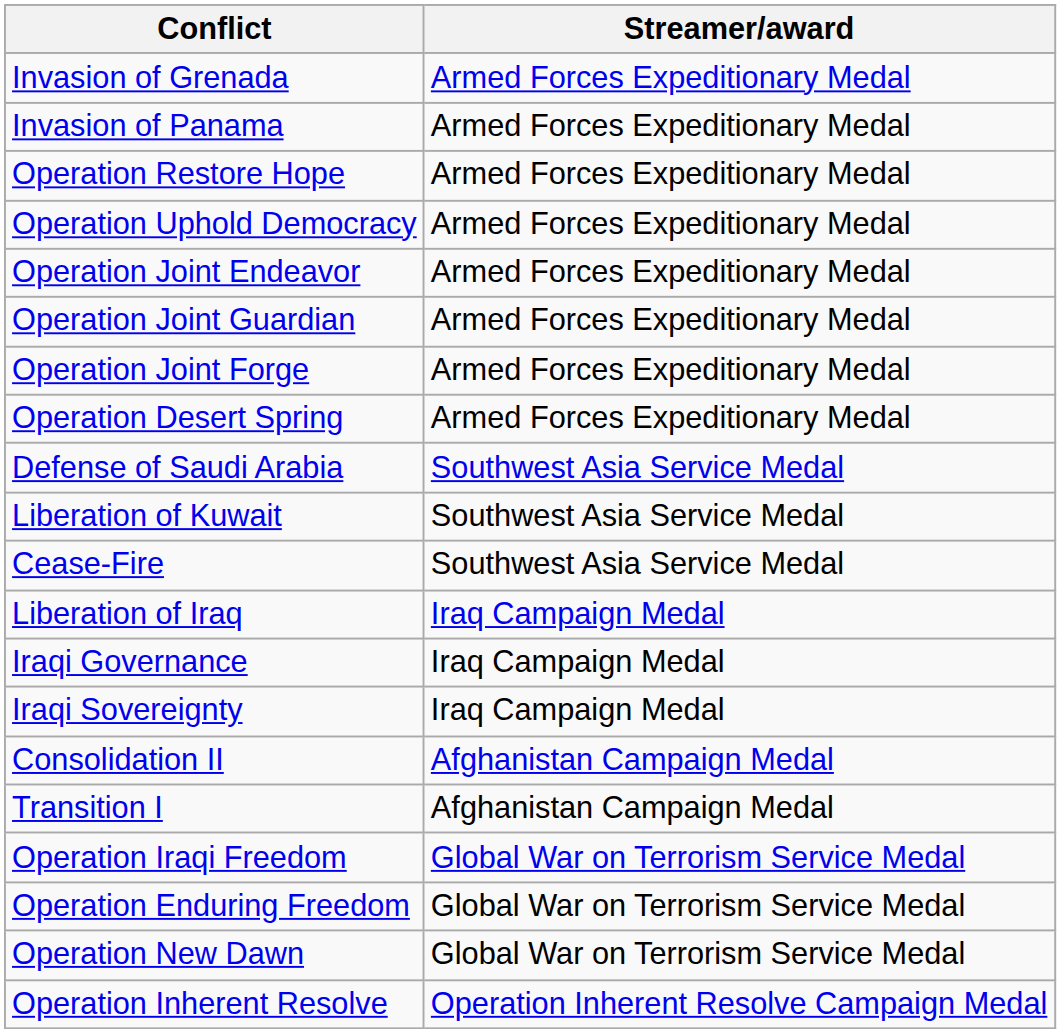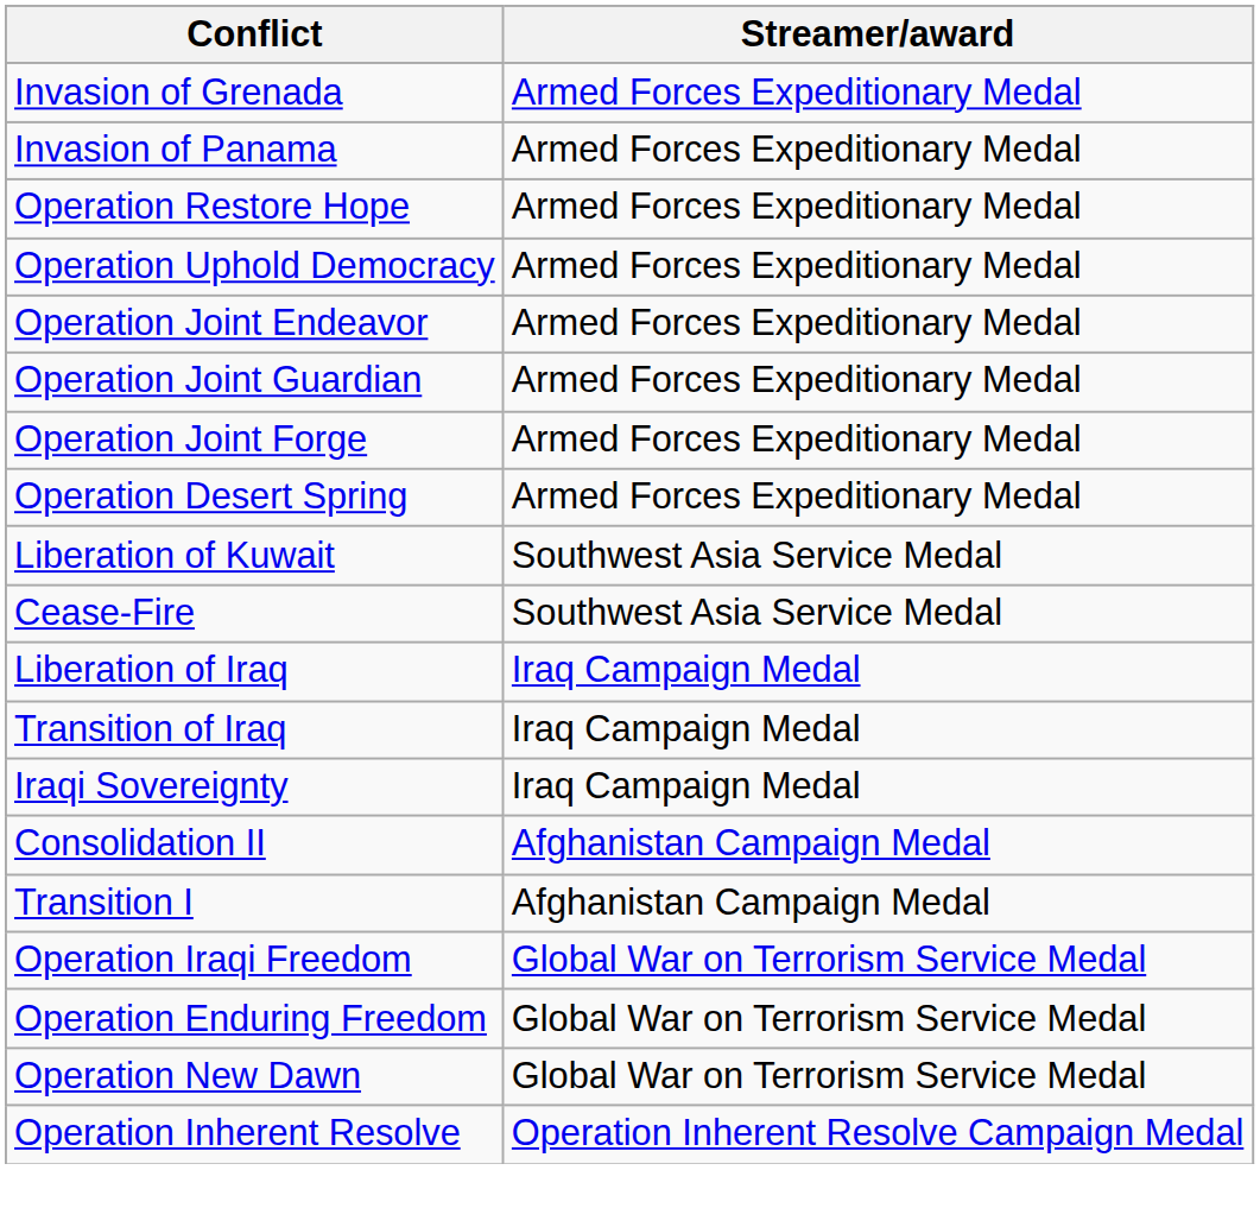- row: Defense of Saudi Arabia | Southwest Asia Service Medal
+ row: Transition of Iraq | Iraq Campaign Medal
- row: Iraqi Governance | Iraq Campaign Medal
